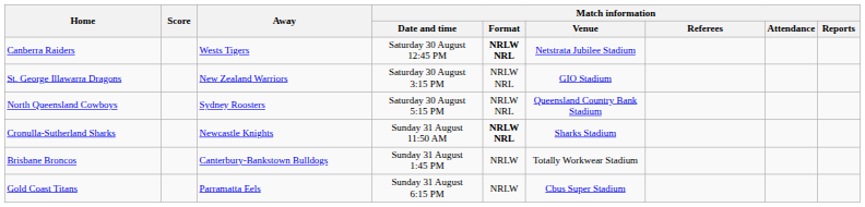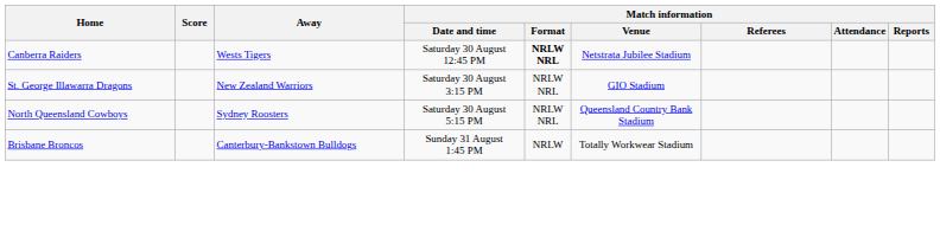- row: Cronulla-Sutherland Sharks | Newcastle Knights | Sunday 31 August 11:50 AM | NRLW NRL | Sharks Stadium
- row: Gold Coast Titans | Parramatta Eels | Sunday 31 August 6:15 PM | NRLW | Cbus Super Stadium
